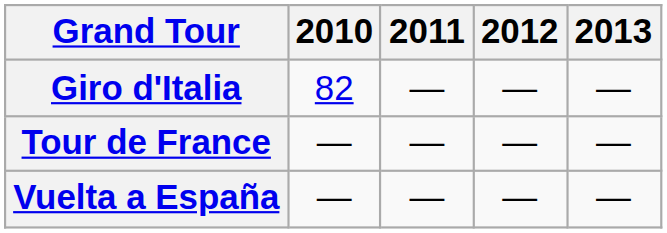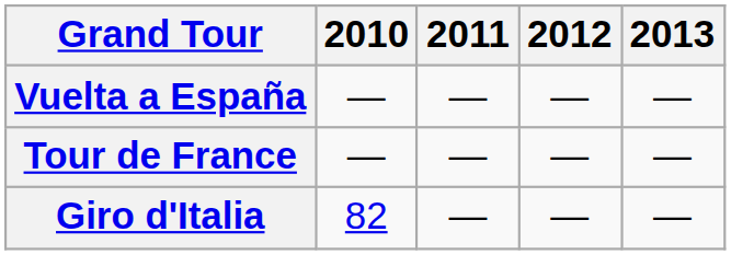rows swapped: Giro d'Italia <-> Vuelta a España
